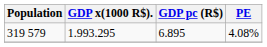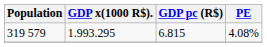319 579 | GDP pc (R$): 6.895 -> 6.815
